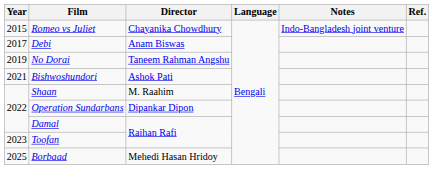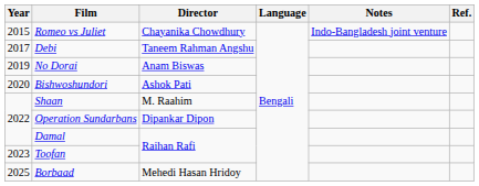Debi | Director: Anam Biswas -> Taneem Rahman Angshu
No Dorai | Director: Taneem Rahman Angshu -> Anam Biswas
Bishwoshundori | Year: 2021 -> 2020
